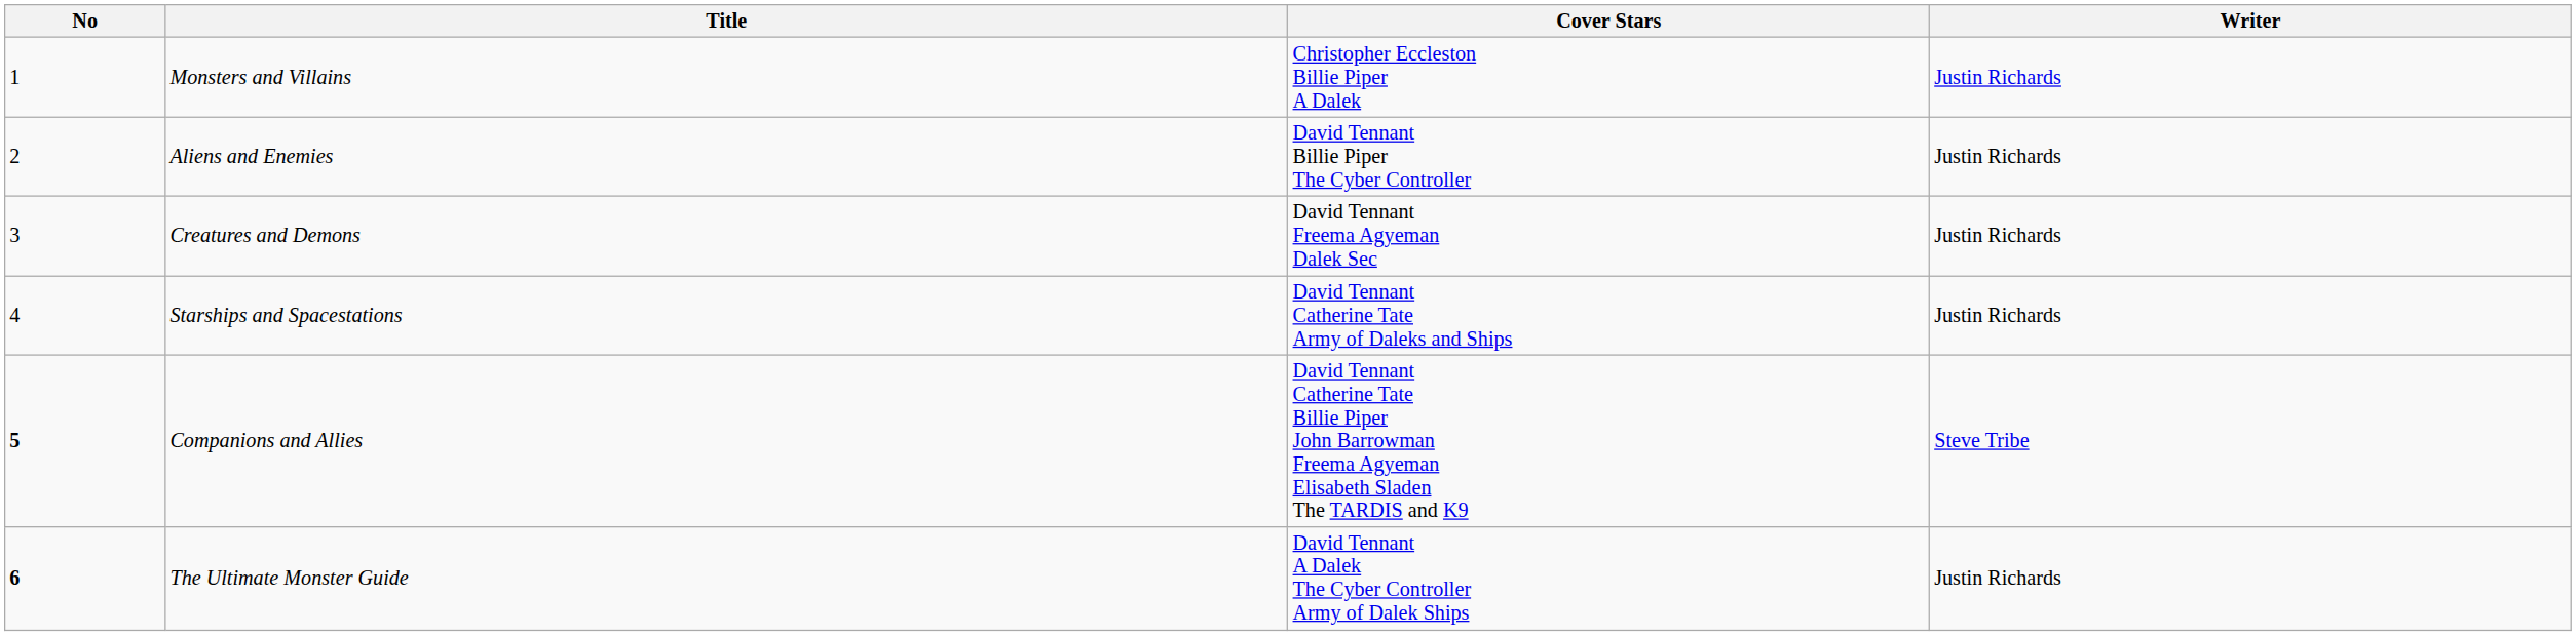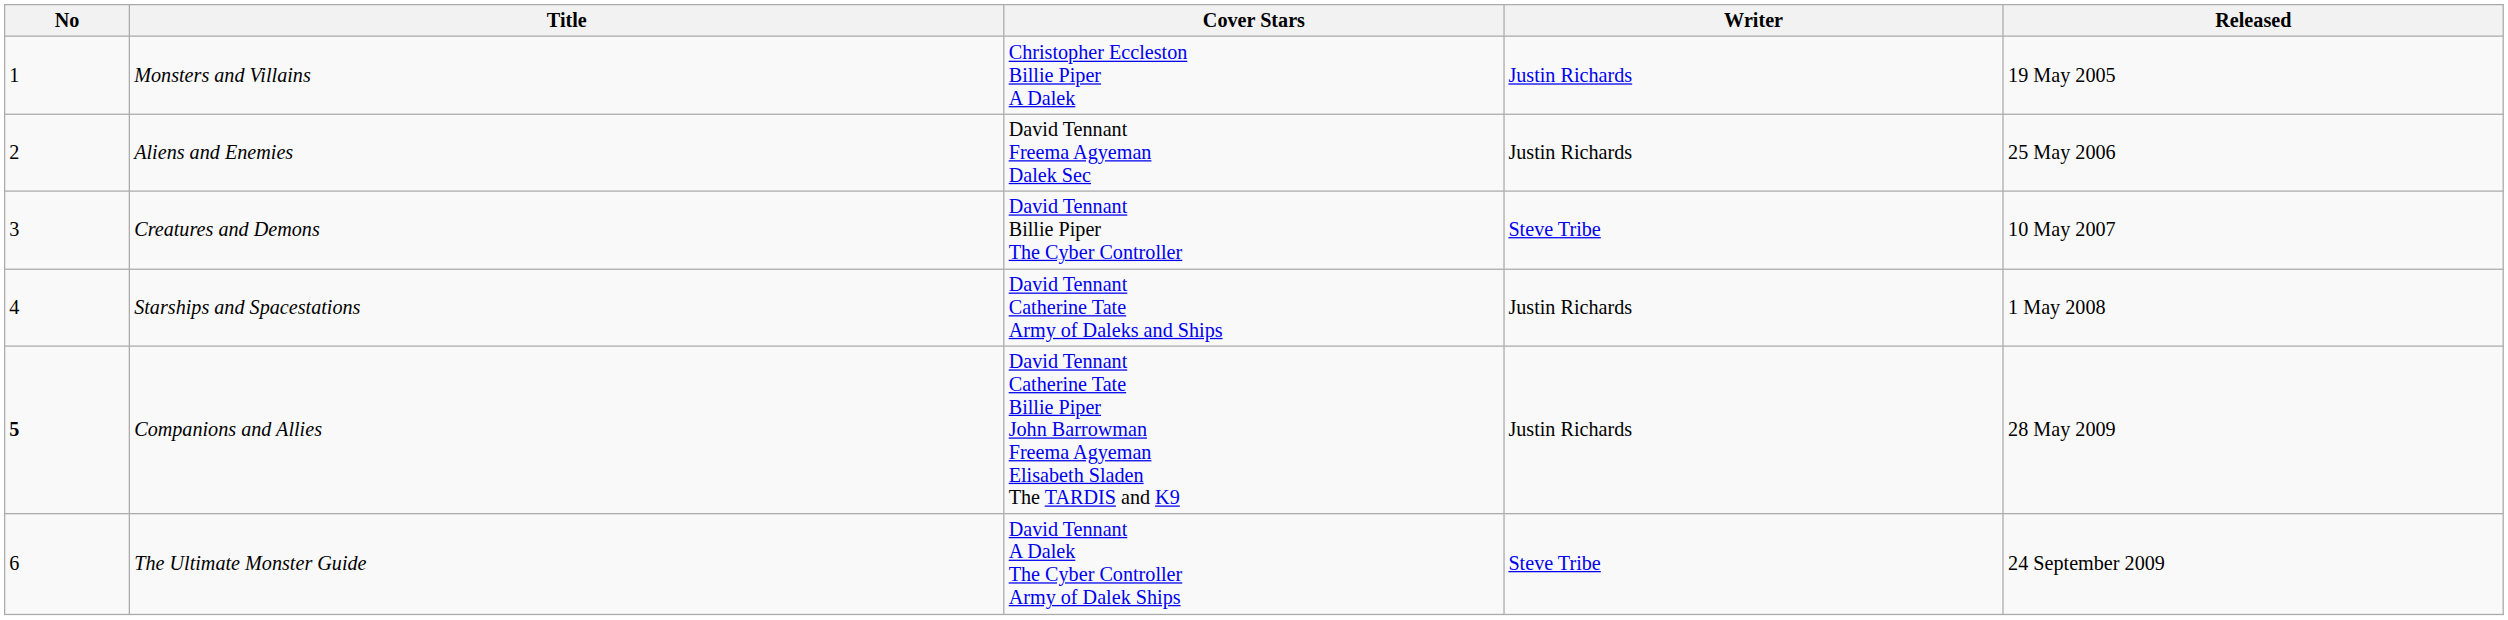+ column: Released | 19 May 2005 | 25 May 2006 | 10 May 2007 | 1 May 2008 | 28 May 2009 | 24 September 2009
Aliens and Enemies | Cover Stars: David Tennant Billie Piper The Cyber Controller -> David Tennant Freema Agyeman Dalek Sec
Creatures and Demons | Cover Stars: David Tennant Freema Agyeman Dalek Sec -> David Tennant Billie Piper The Cyber Controller
Creatures and Demons | Writer: Justin Richards -> Steve Tribe
Companions and Allies | Writer: Steve Tribe -> Justin Richards
The Ultimate Monster Guide | No: bold -> normal
The Ultimate Monster Guide | Writer: Justin Richards -> Steve Tribe
